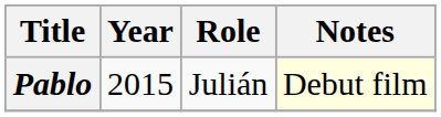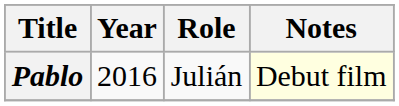Pablo | Year: 2015 -> 2016
